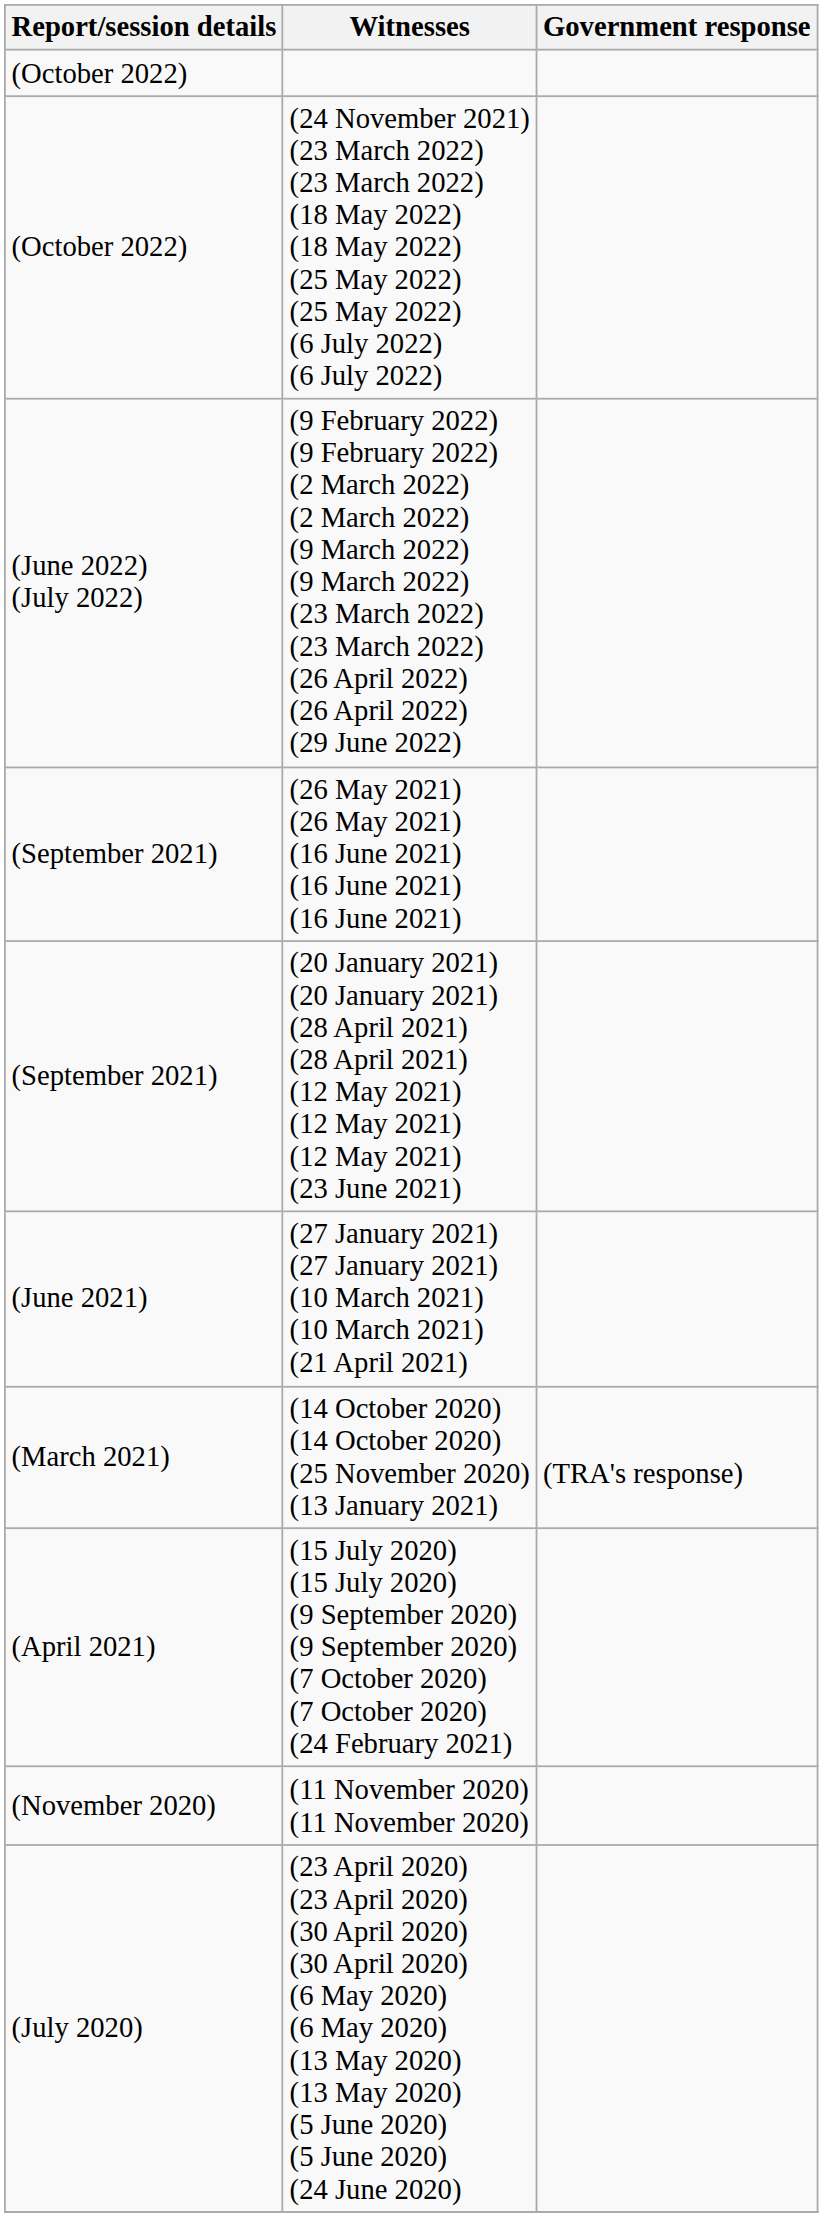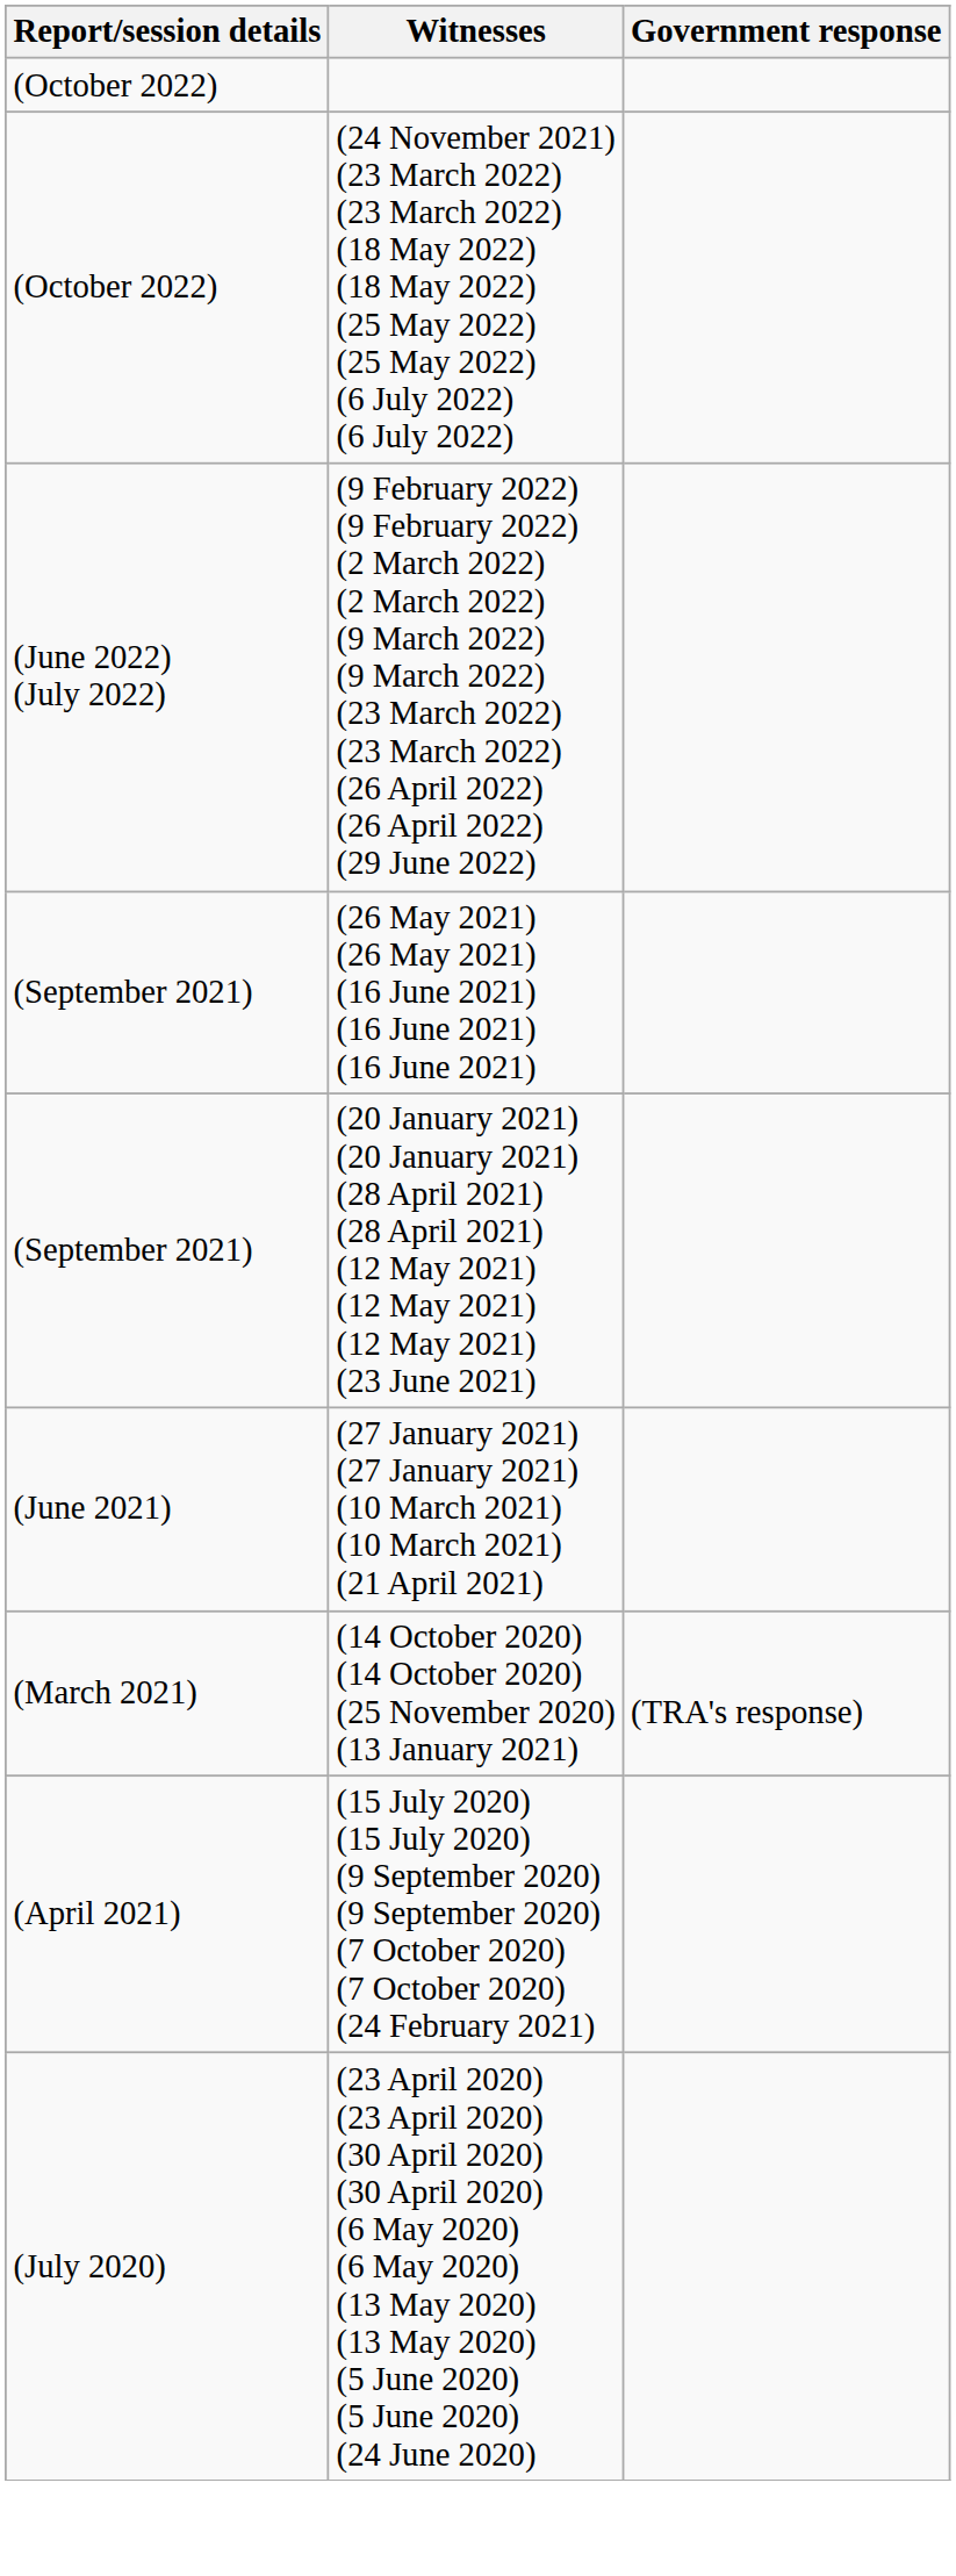- row: (November 2020) | (11 November 2020) (11 November 2020)
